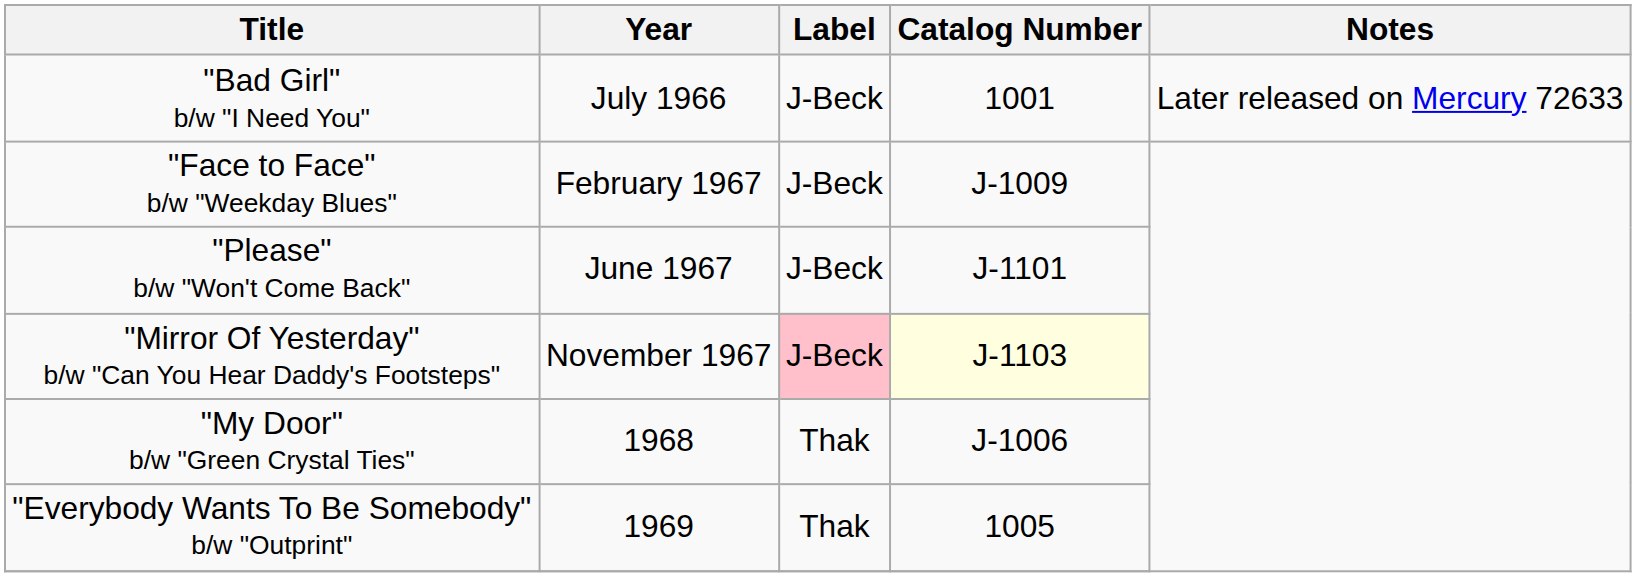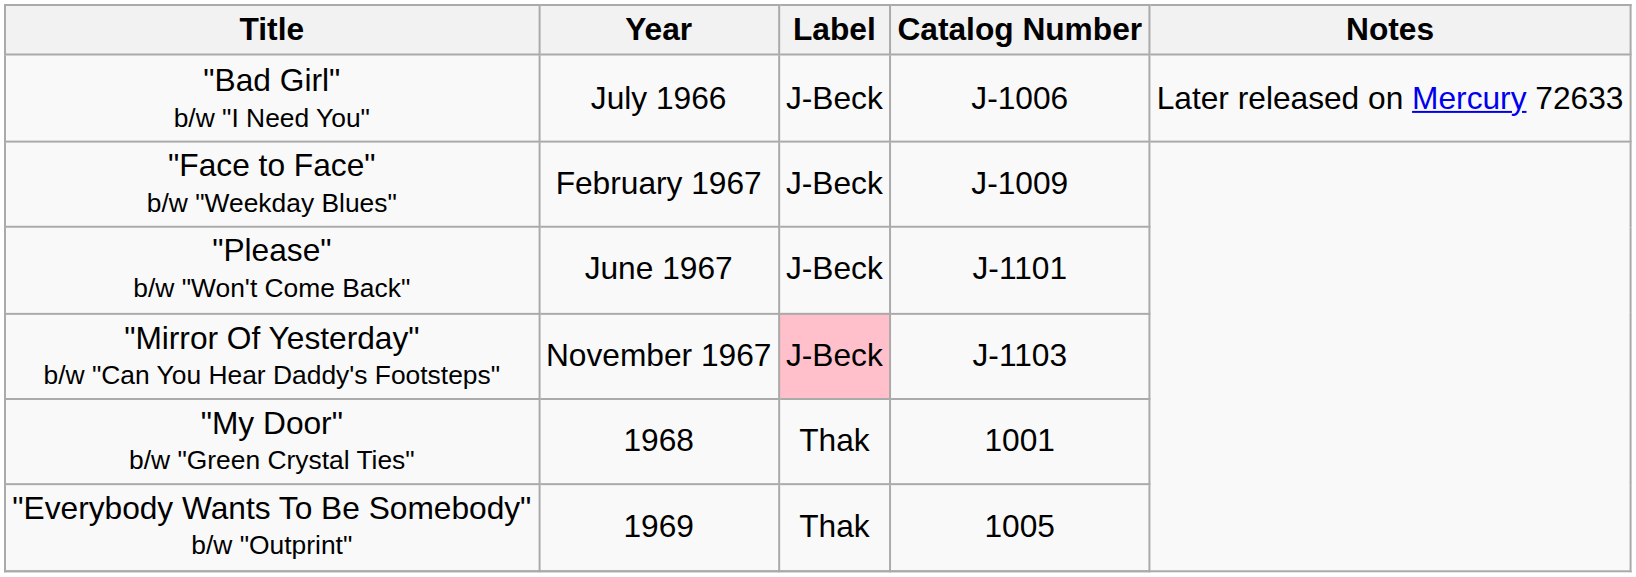"Bad Girl" b/w "I Need You" | Catalog Number: 1001 -> J-1006
"Mirror Of Yesterday" b/w "Can You Hear Daddy's Footsteps" | Catalog Number: lightyellow background -> no background
"My Door" b/w "Green Crystal Ties" | Catalog Number: J-1006 -> 1001
